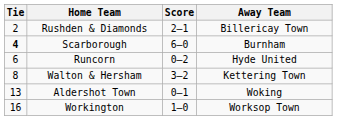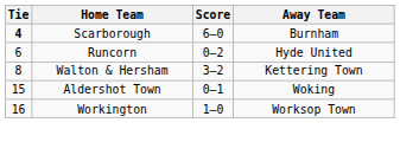- row: 2 | Rushden & Diamonds | 2–1 | Billericay Town
Aldershot Town | Tie: 13 -> 15
